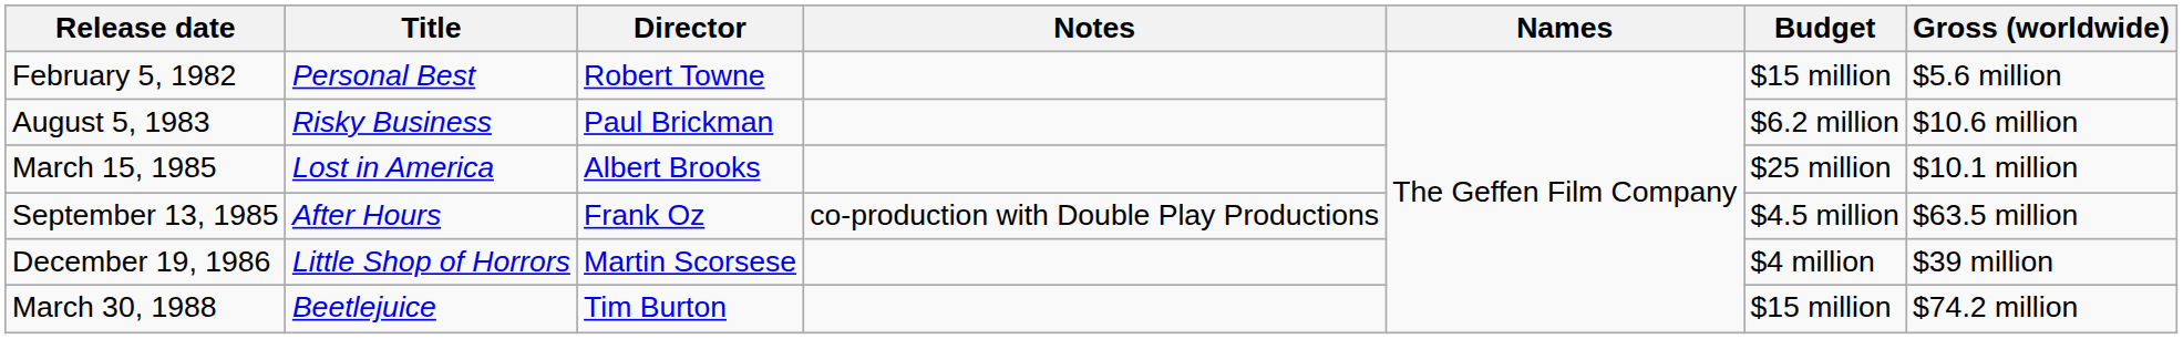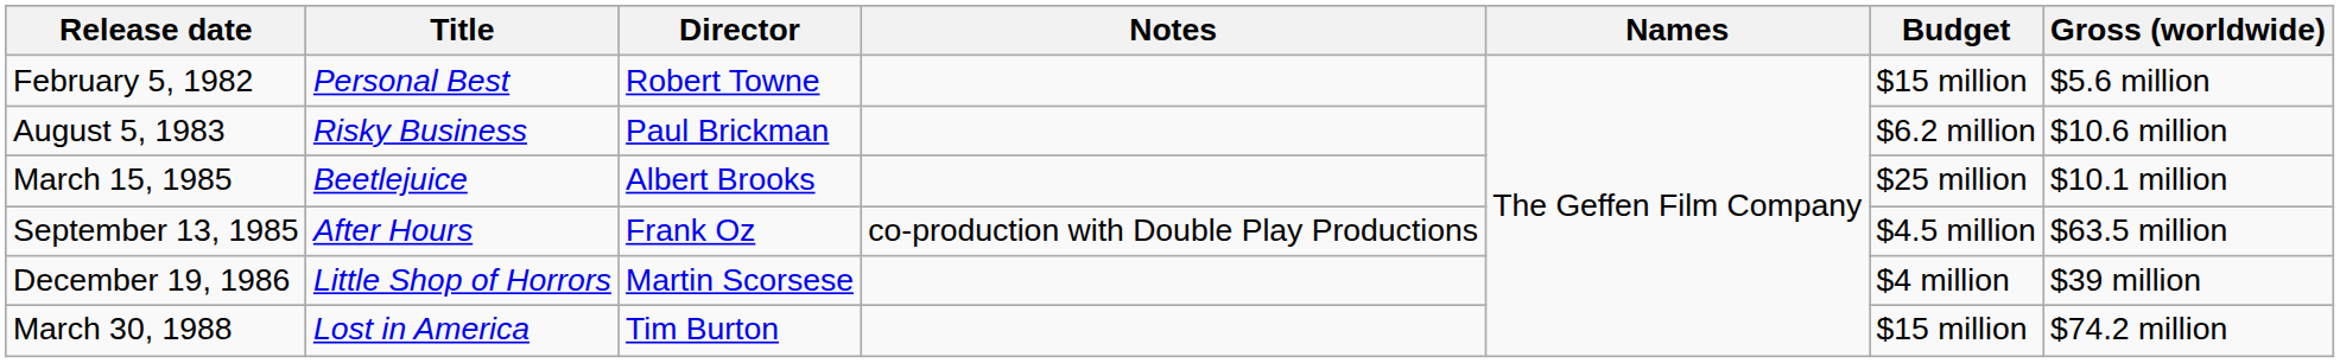March 15, 1985 | Title: Lost in America -> Beetlejuice
March 30, 1988 | Title: Beetlejuice -> Lost in America
